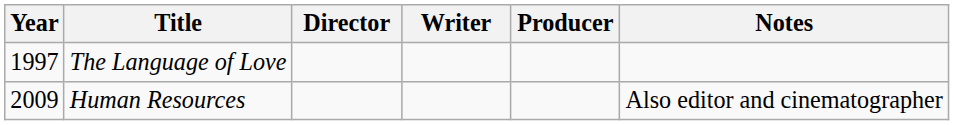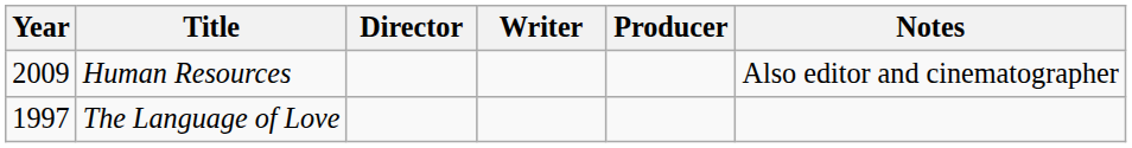rows swapped: The Language of Love <-> Human Resources
